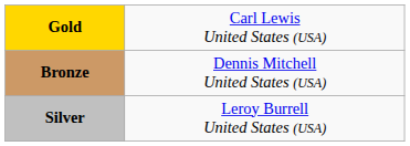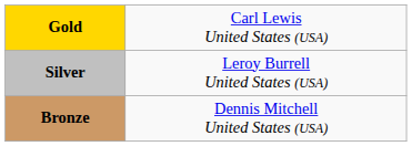rows swapped: Silver <-> Bronze
